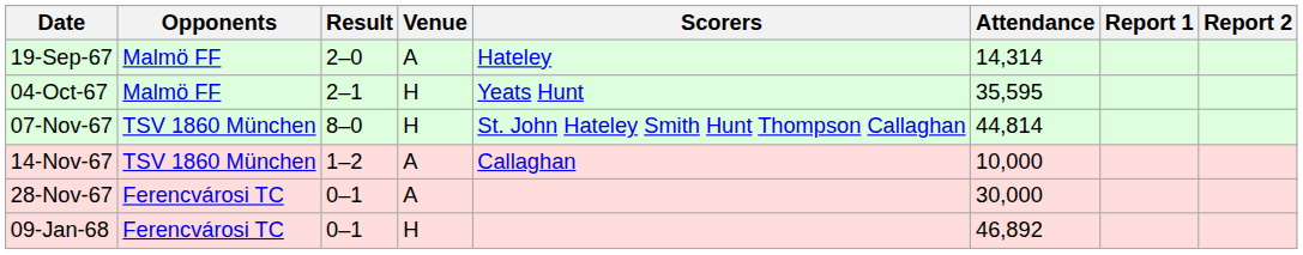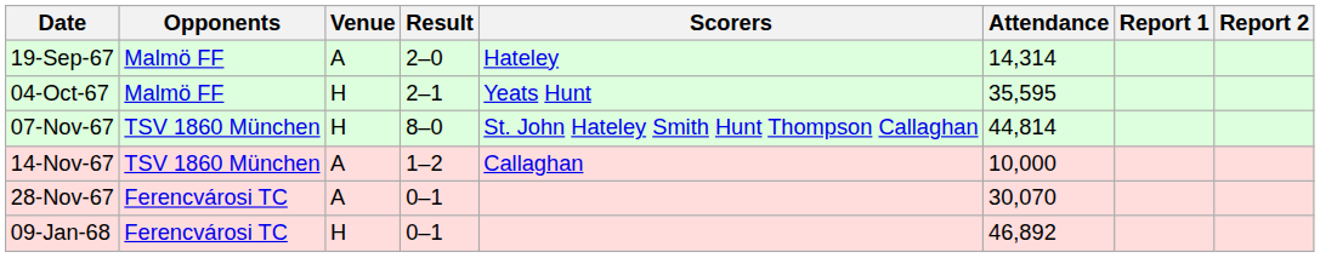columns swapped: Venue <-> Result
28-Nov-67 | Attendance: 30,000 -> 30,070
